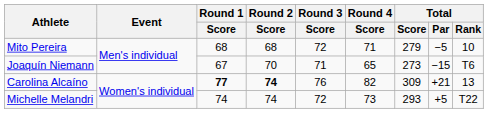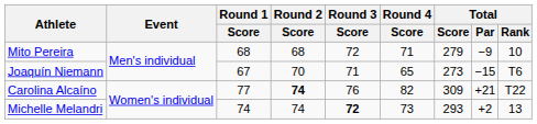Mito Pereira | Total / Par: −5 -> −9
Carolina Alcaíno | Round 1 / Score: bold -> normal
Carolina Alcaíno | Total / Rank: 13 -> T22
Michelle Melandri | Round 3 / Score: normal -> bold
Michelle Melandri | Total / Par: +5 -> +2
Michelle Melandri | Total / Rank: T22 -> 13
